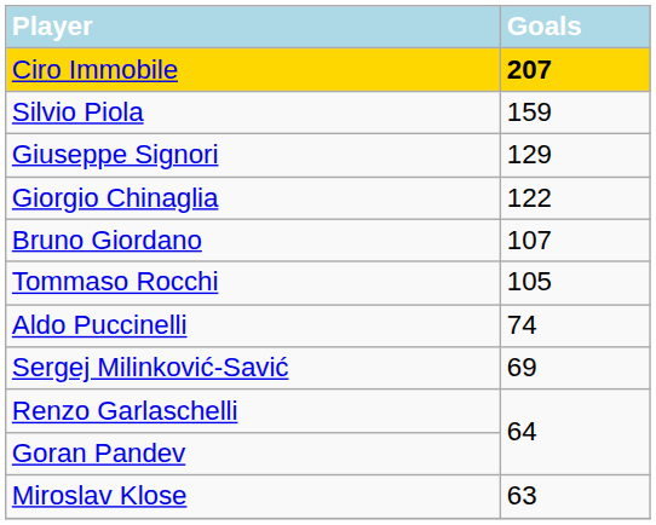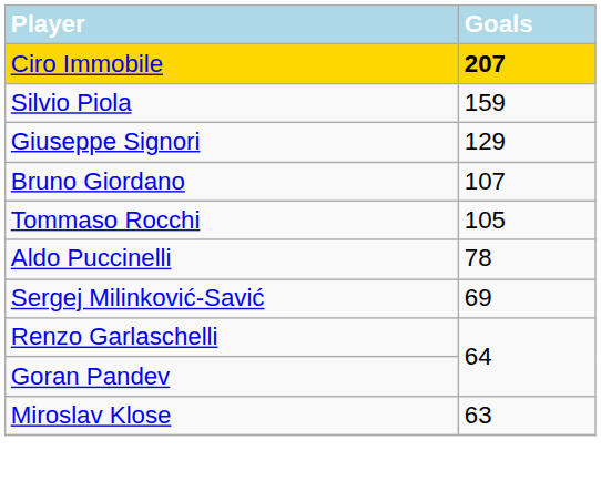- row: Giorgio Chinaglia | 122
Aldo Puccinelli | Goals: 74 -> 78
